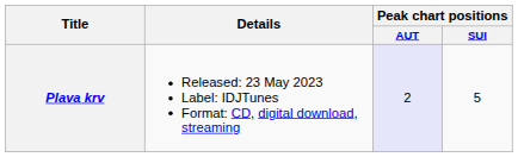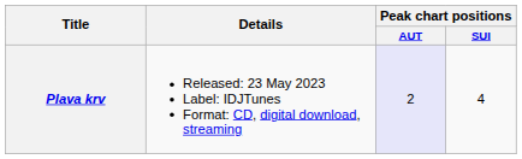Plava krv | Peak chart positions / SUI: 5 -> 4
